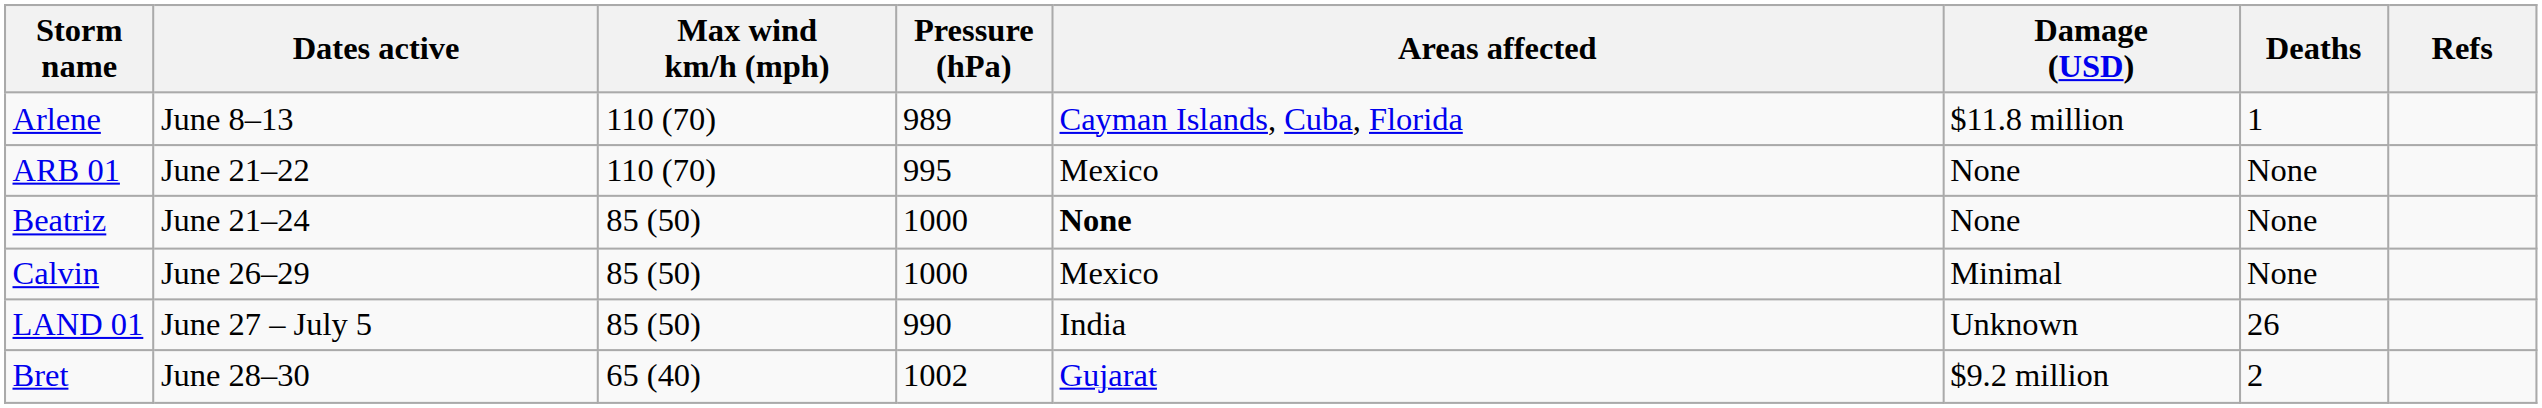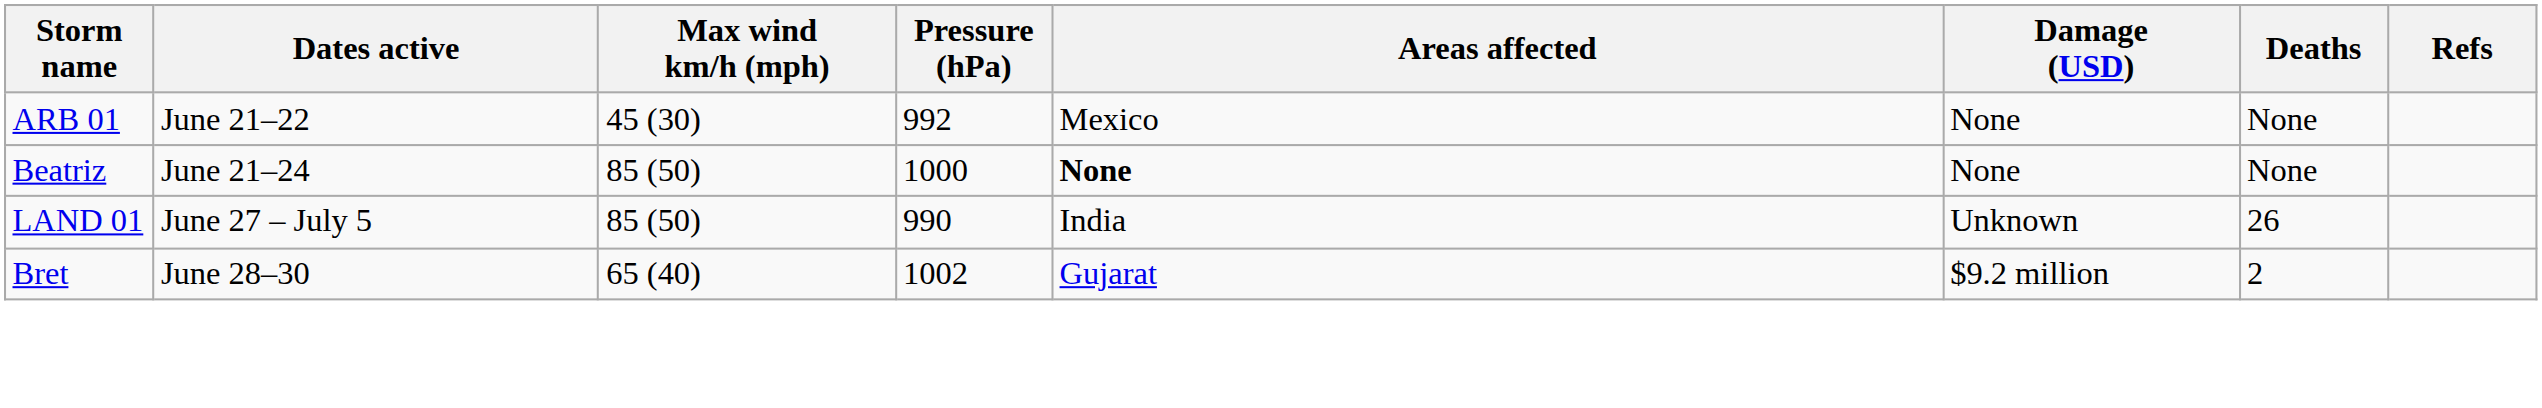- row: Arlene | June 8–13 | 110 (70) | 989 | Cayman Islands, Cuba, Florida | $11.8 million | 1
ARB 01 | Max wind km/h (mph): 110 (70) -> 45 (30)
ARB 01 | Pressure (hPa): 995 -> 992
- row: Calvin | June 26–29 | 85 (50) | 1000 | Mexico | Minimal | None
